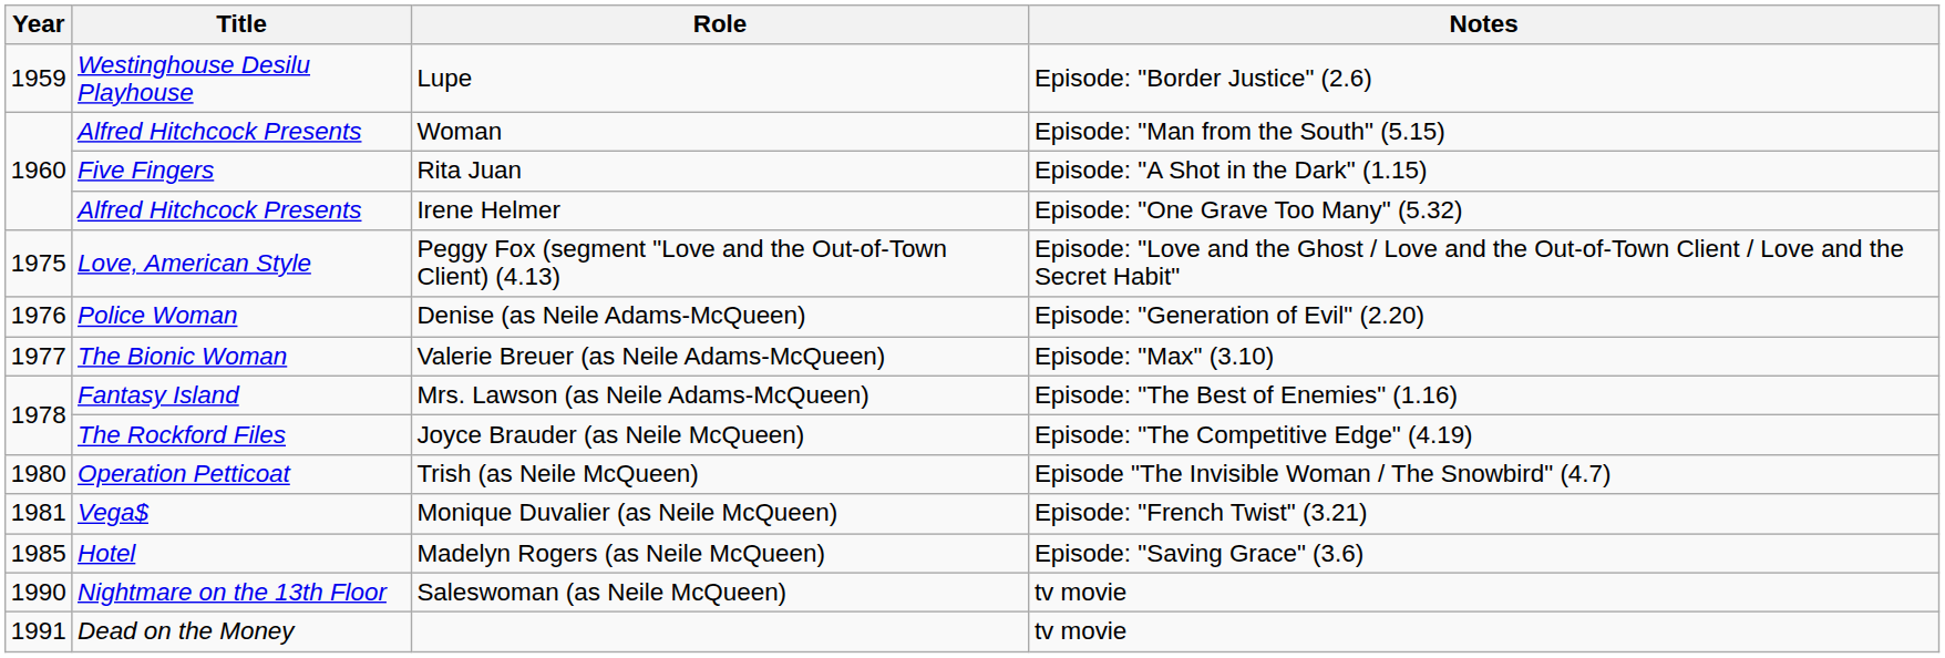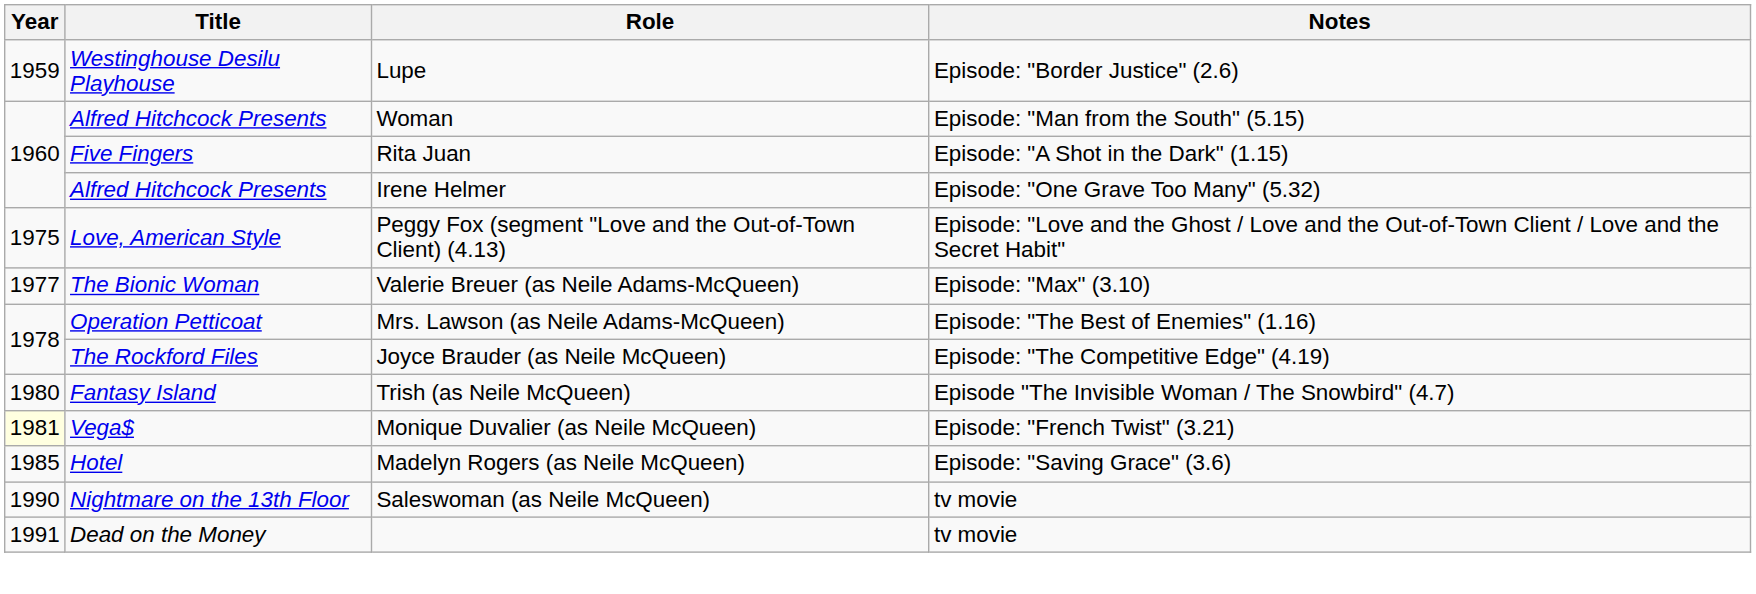- row: 1976 | Police Woman | Denise (as Neile Adams-McQueen) | Episode: "Generation of Evil" (2.20)
Mrs. Lawson (as Neile Adams-McQueen) | Title: Fantasy Island -> Operation Petticoat
Trish (as Neile McQueen) | Title: Operation Petticoat -> Fantasy Island
Monique Duvalier (as Neile McQueen) | Year: no background -> lightyellow background
